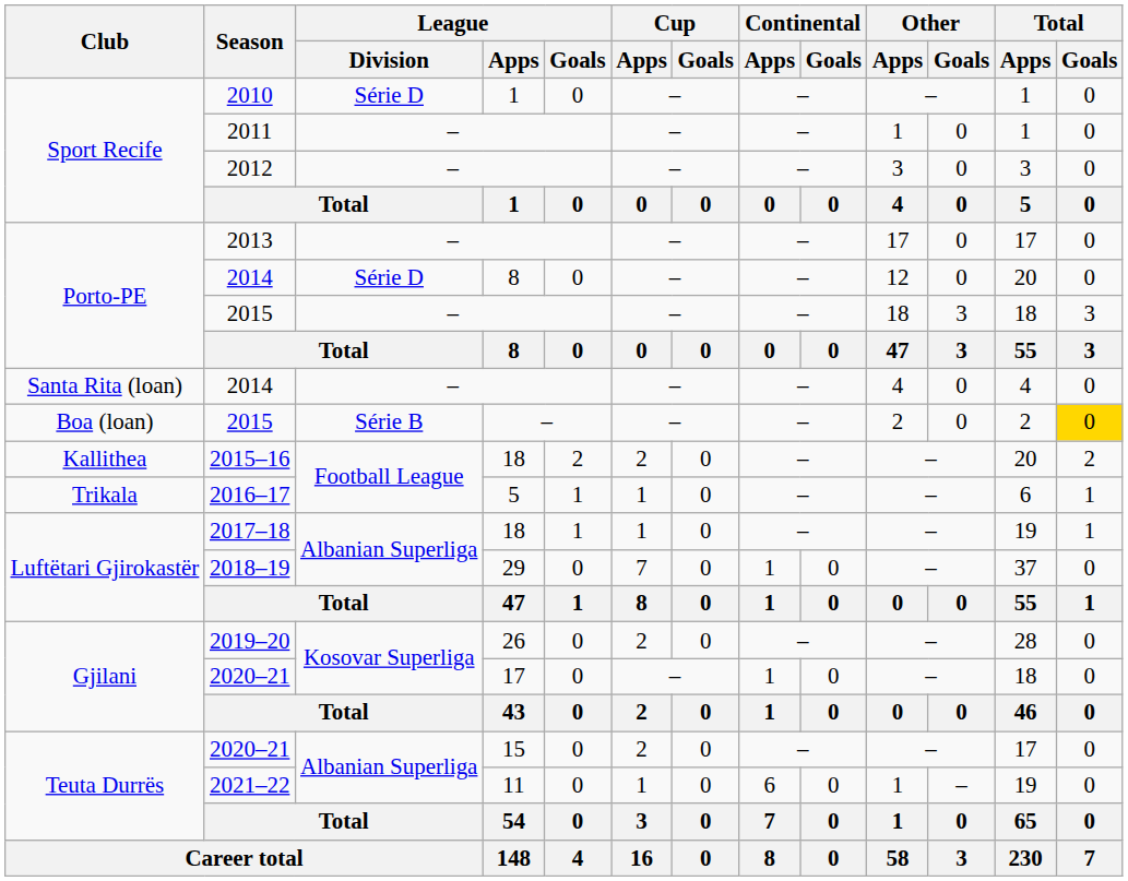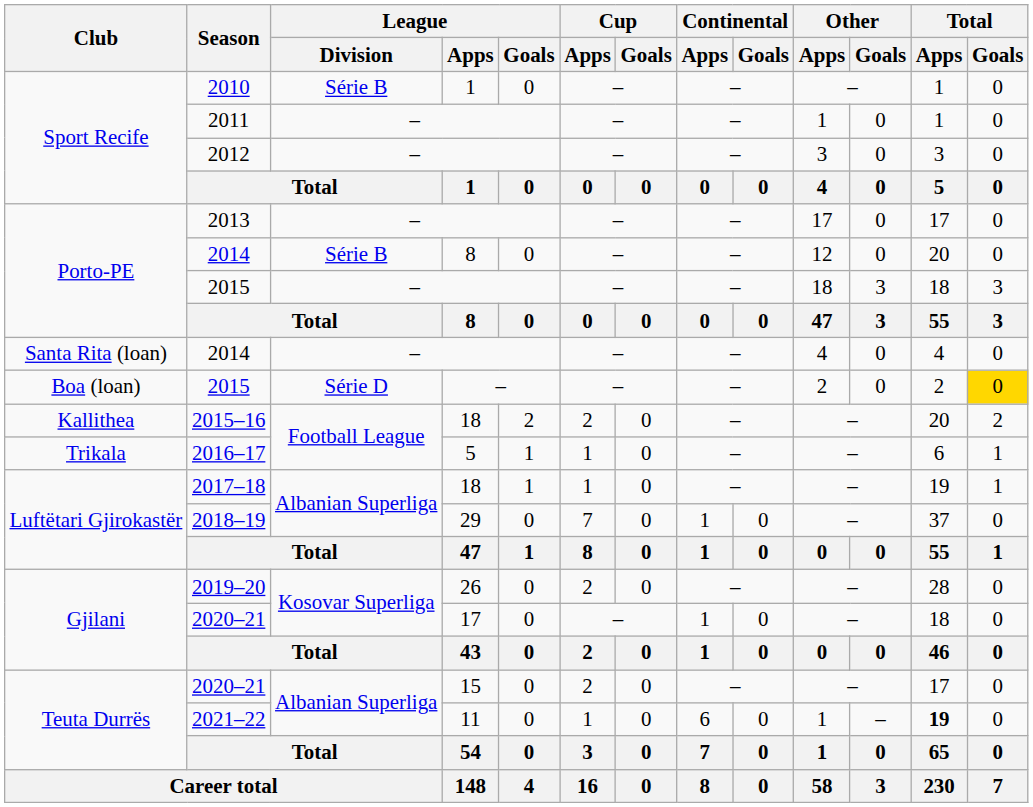2010 | League / Division: Série D -> Série B
Porto-PE / 2014 | League / Division: Série D -> Série B
Boa (loan) / 2015 | League / Division: Série B -> Série D
2021–22 | Total / Apps: normal -> bold
